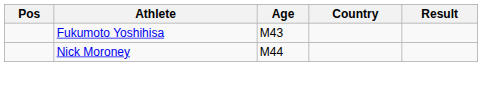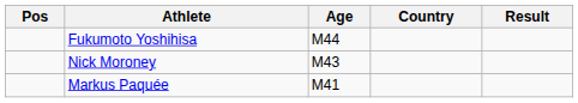Fukumoto Yoshihisa | Age: M43 -> M44
Nick Moroney | Age: M44 -> M43
+ row: Markus Paquée | M41
